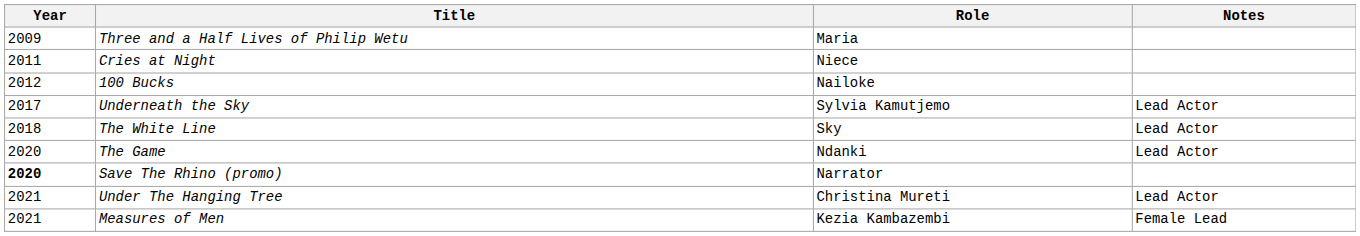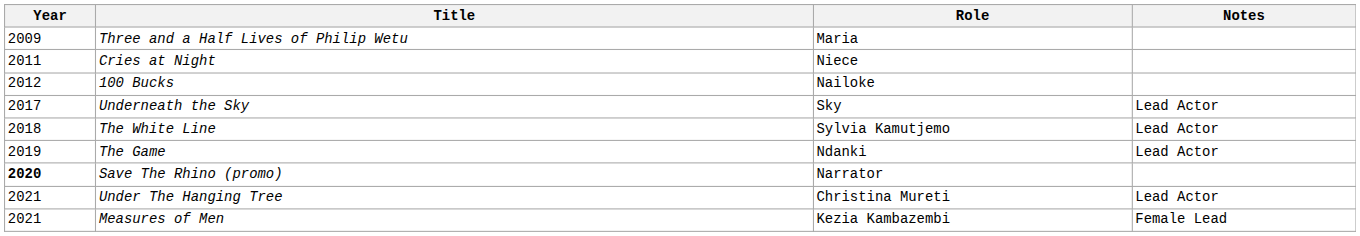Underneath the Sky | Role: Sylvia Kamutjemo -> Sky
The White Line | Role: Sky -> Sylvia Kamutjemo
The Game | Year: 2020 -> 2019
